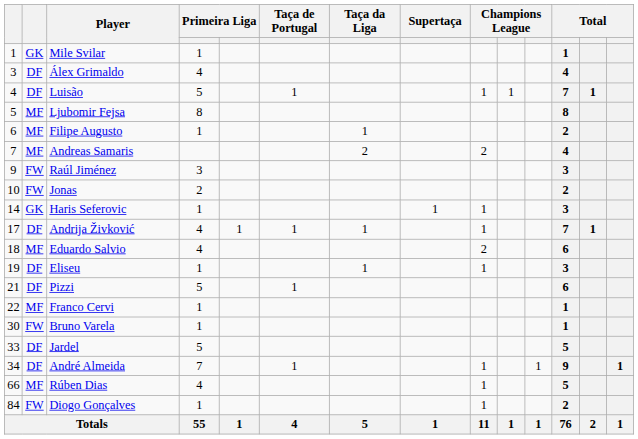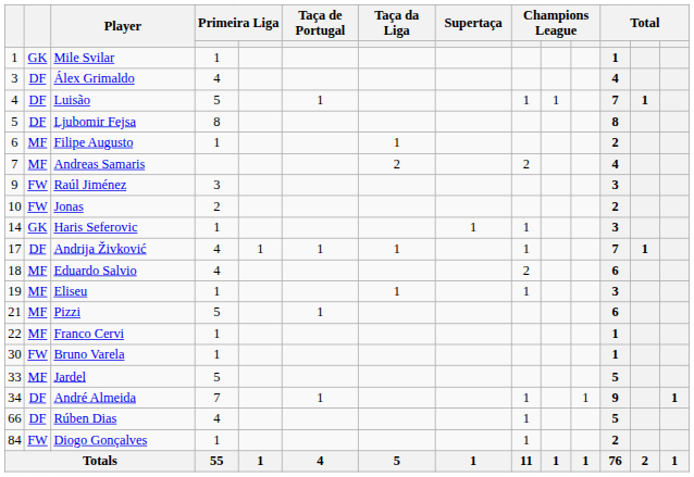Ljubomir Fejsa | column 2: MF -> DF
Eliseu | column 2: DF -> MF
Pizzi | column 2: DF -> MF
Jardel | column 2: DF -> MF
Rúben Dias | column 2: MF -> DF
